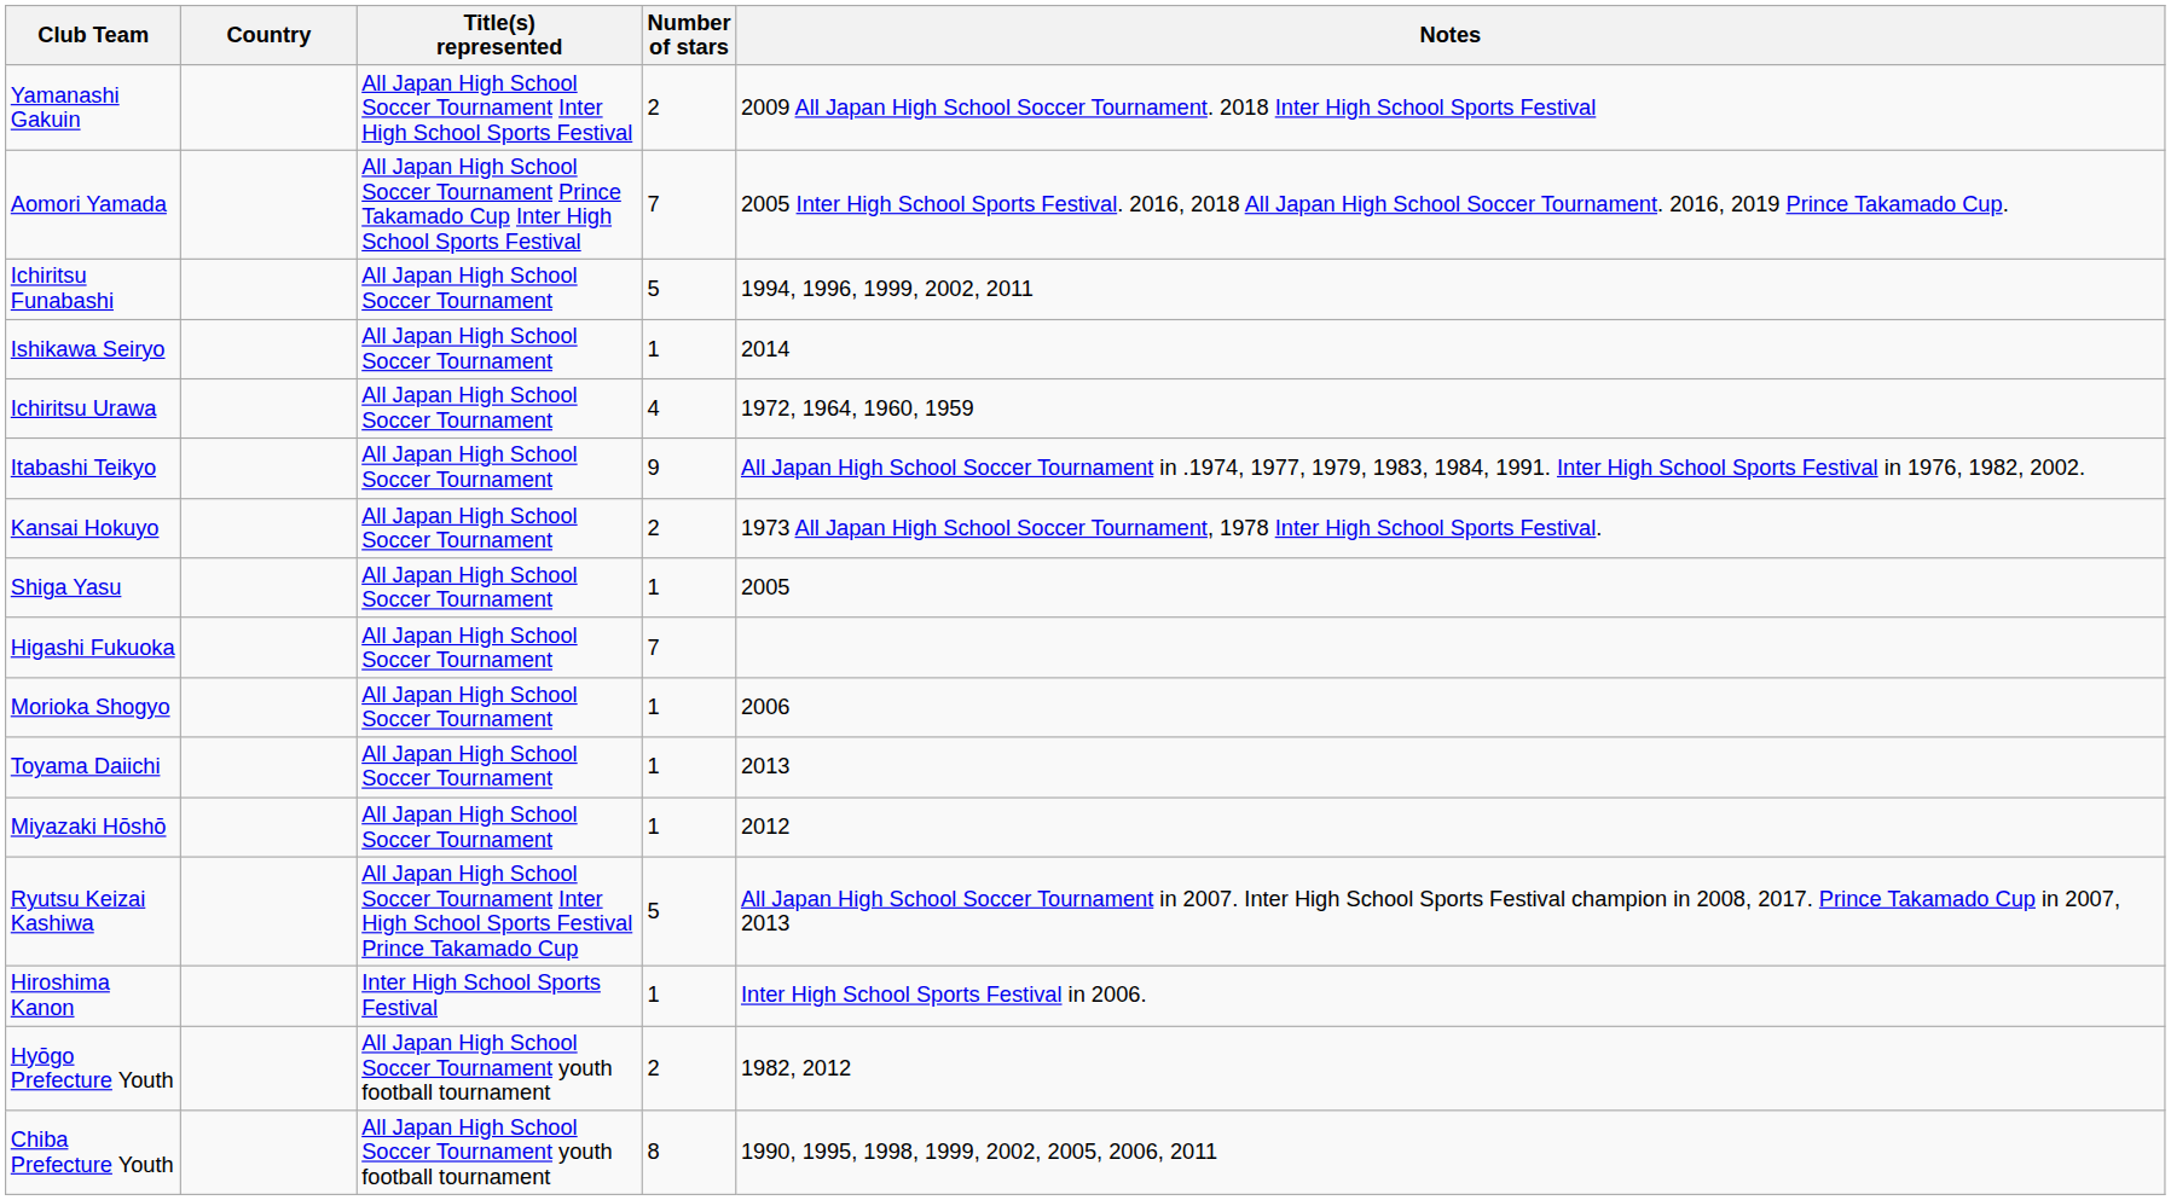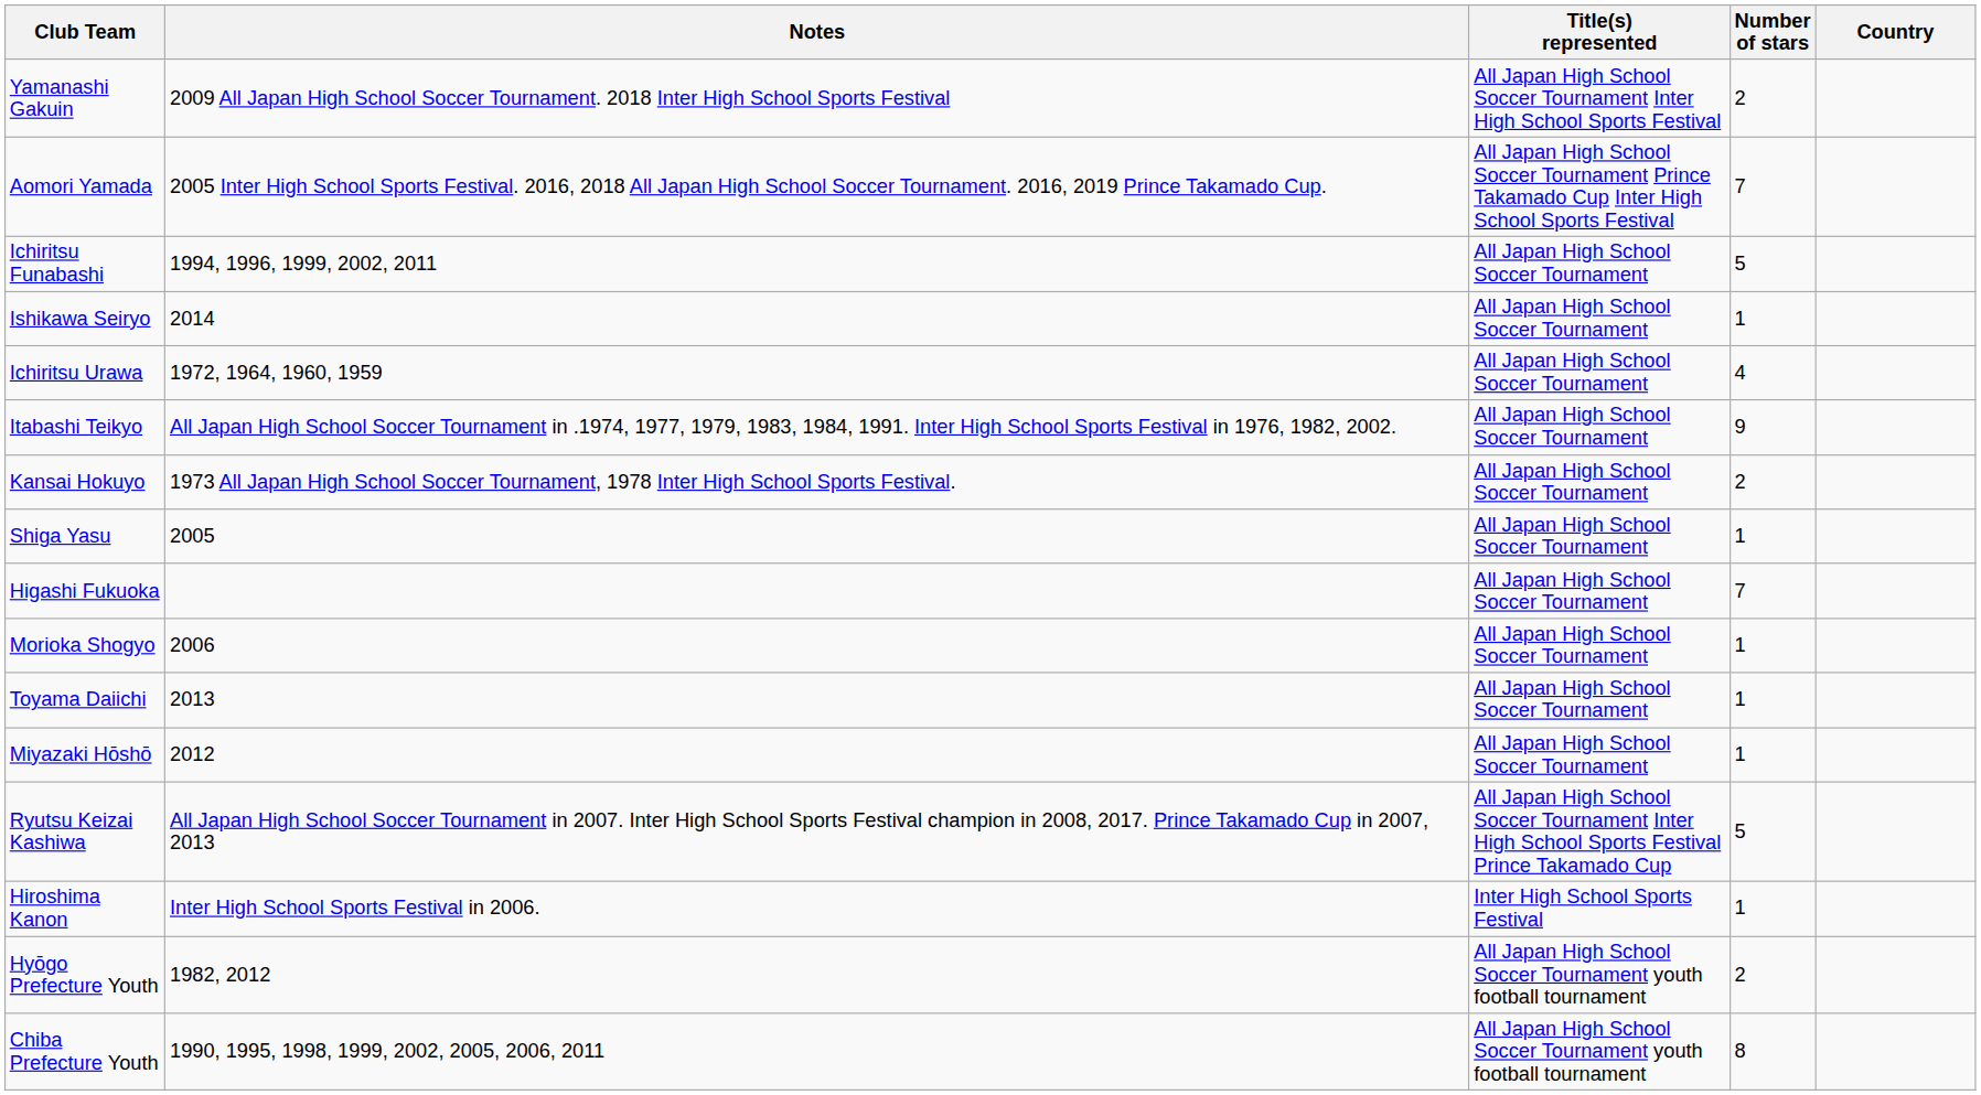columns swapped: Country <-> Notes
